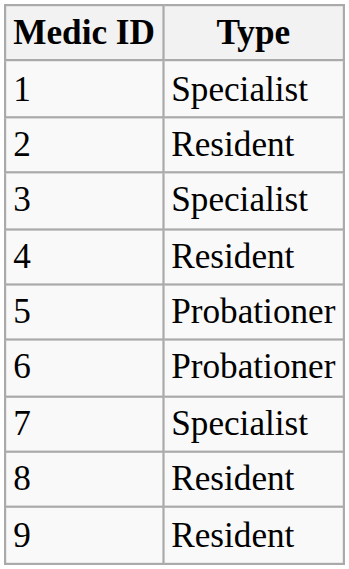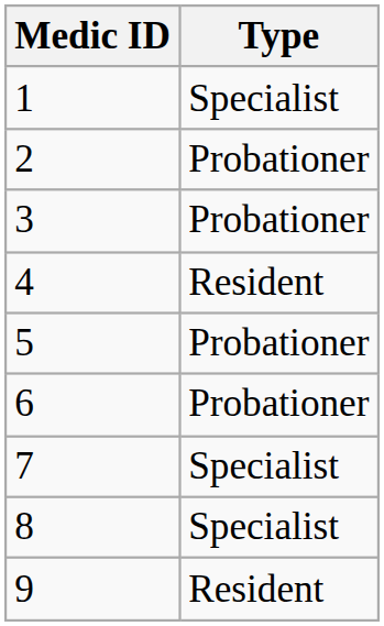2 | Type: Resident -> Probationer
3 | Type: Specialist -> Probationer
8 | Type: Resident -> Specialist
